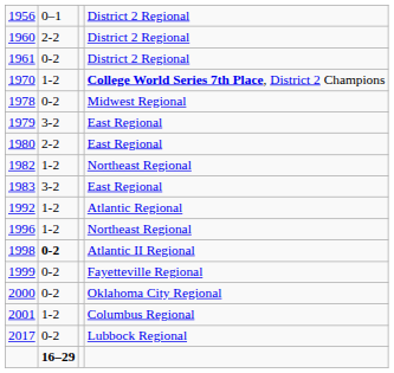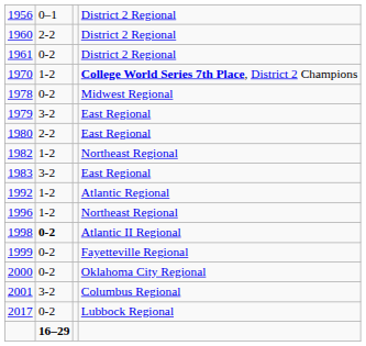2001 | column 2: 1-2 -> 3-2
